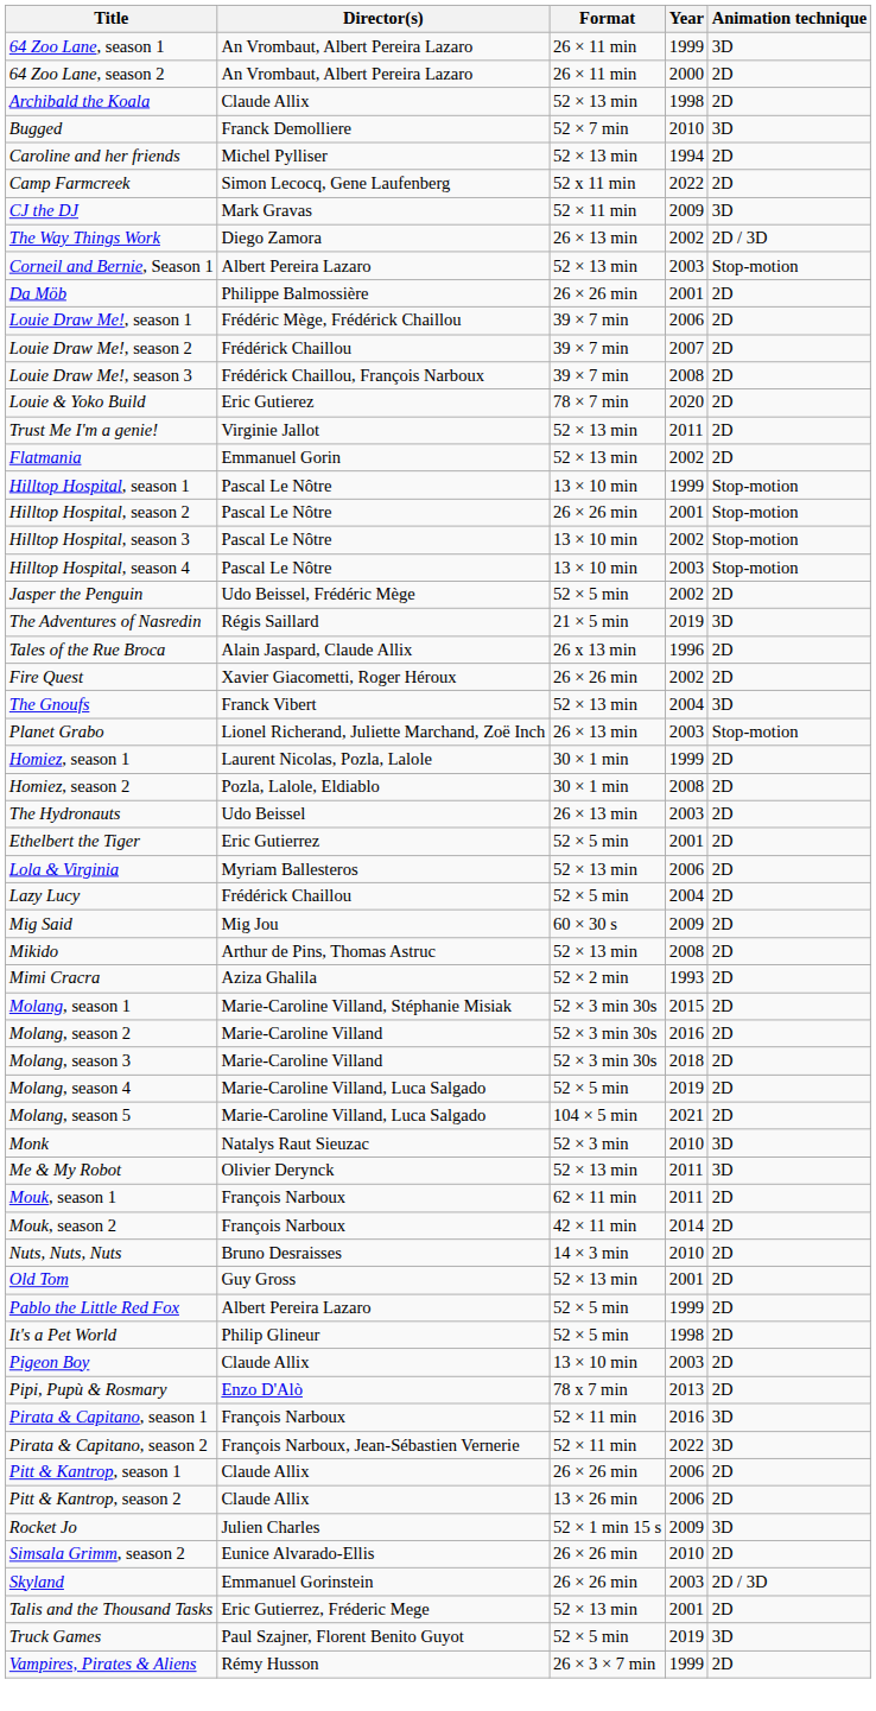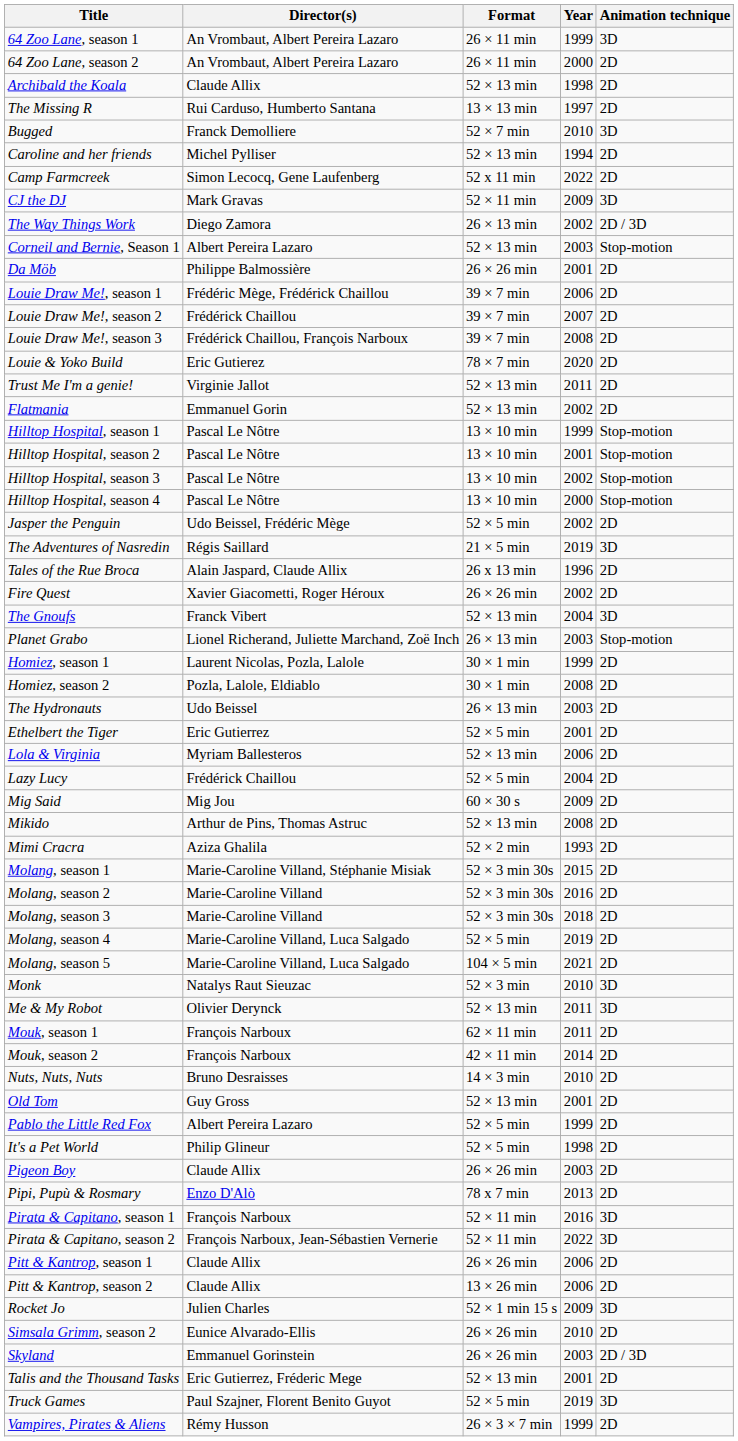+ row: The Missing R | Rui Carduso, Humberto Santana | 13 × 13 min | 1997 | 2D
Hilltop Hospital, season 2 | Format: 26 × 26 min -> 13 × 10 min
Hilltop Hospital, season 4 | Year: 2003 -> 2000
Pigeon Boy | Format: 13 × 10 min -> 26 × 26 min
